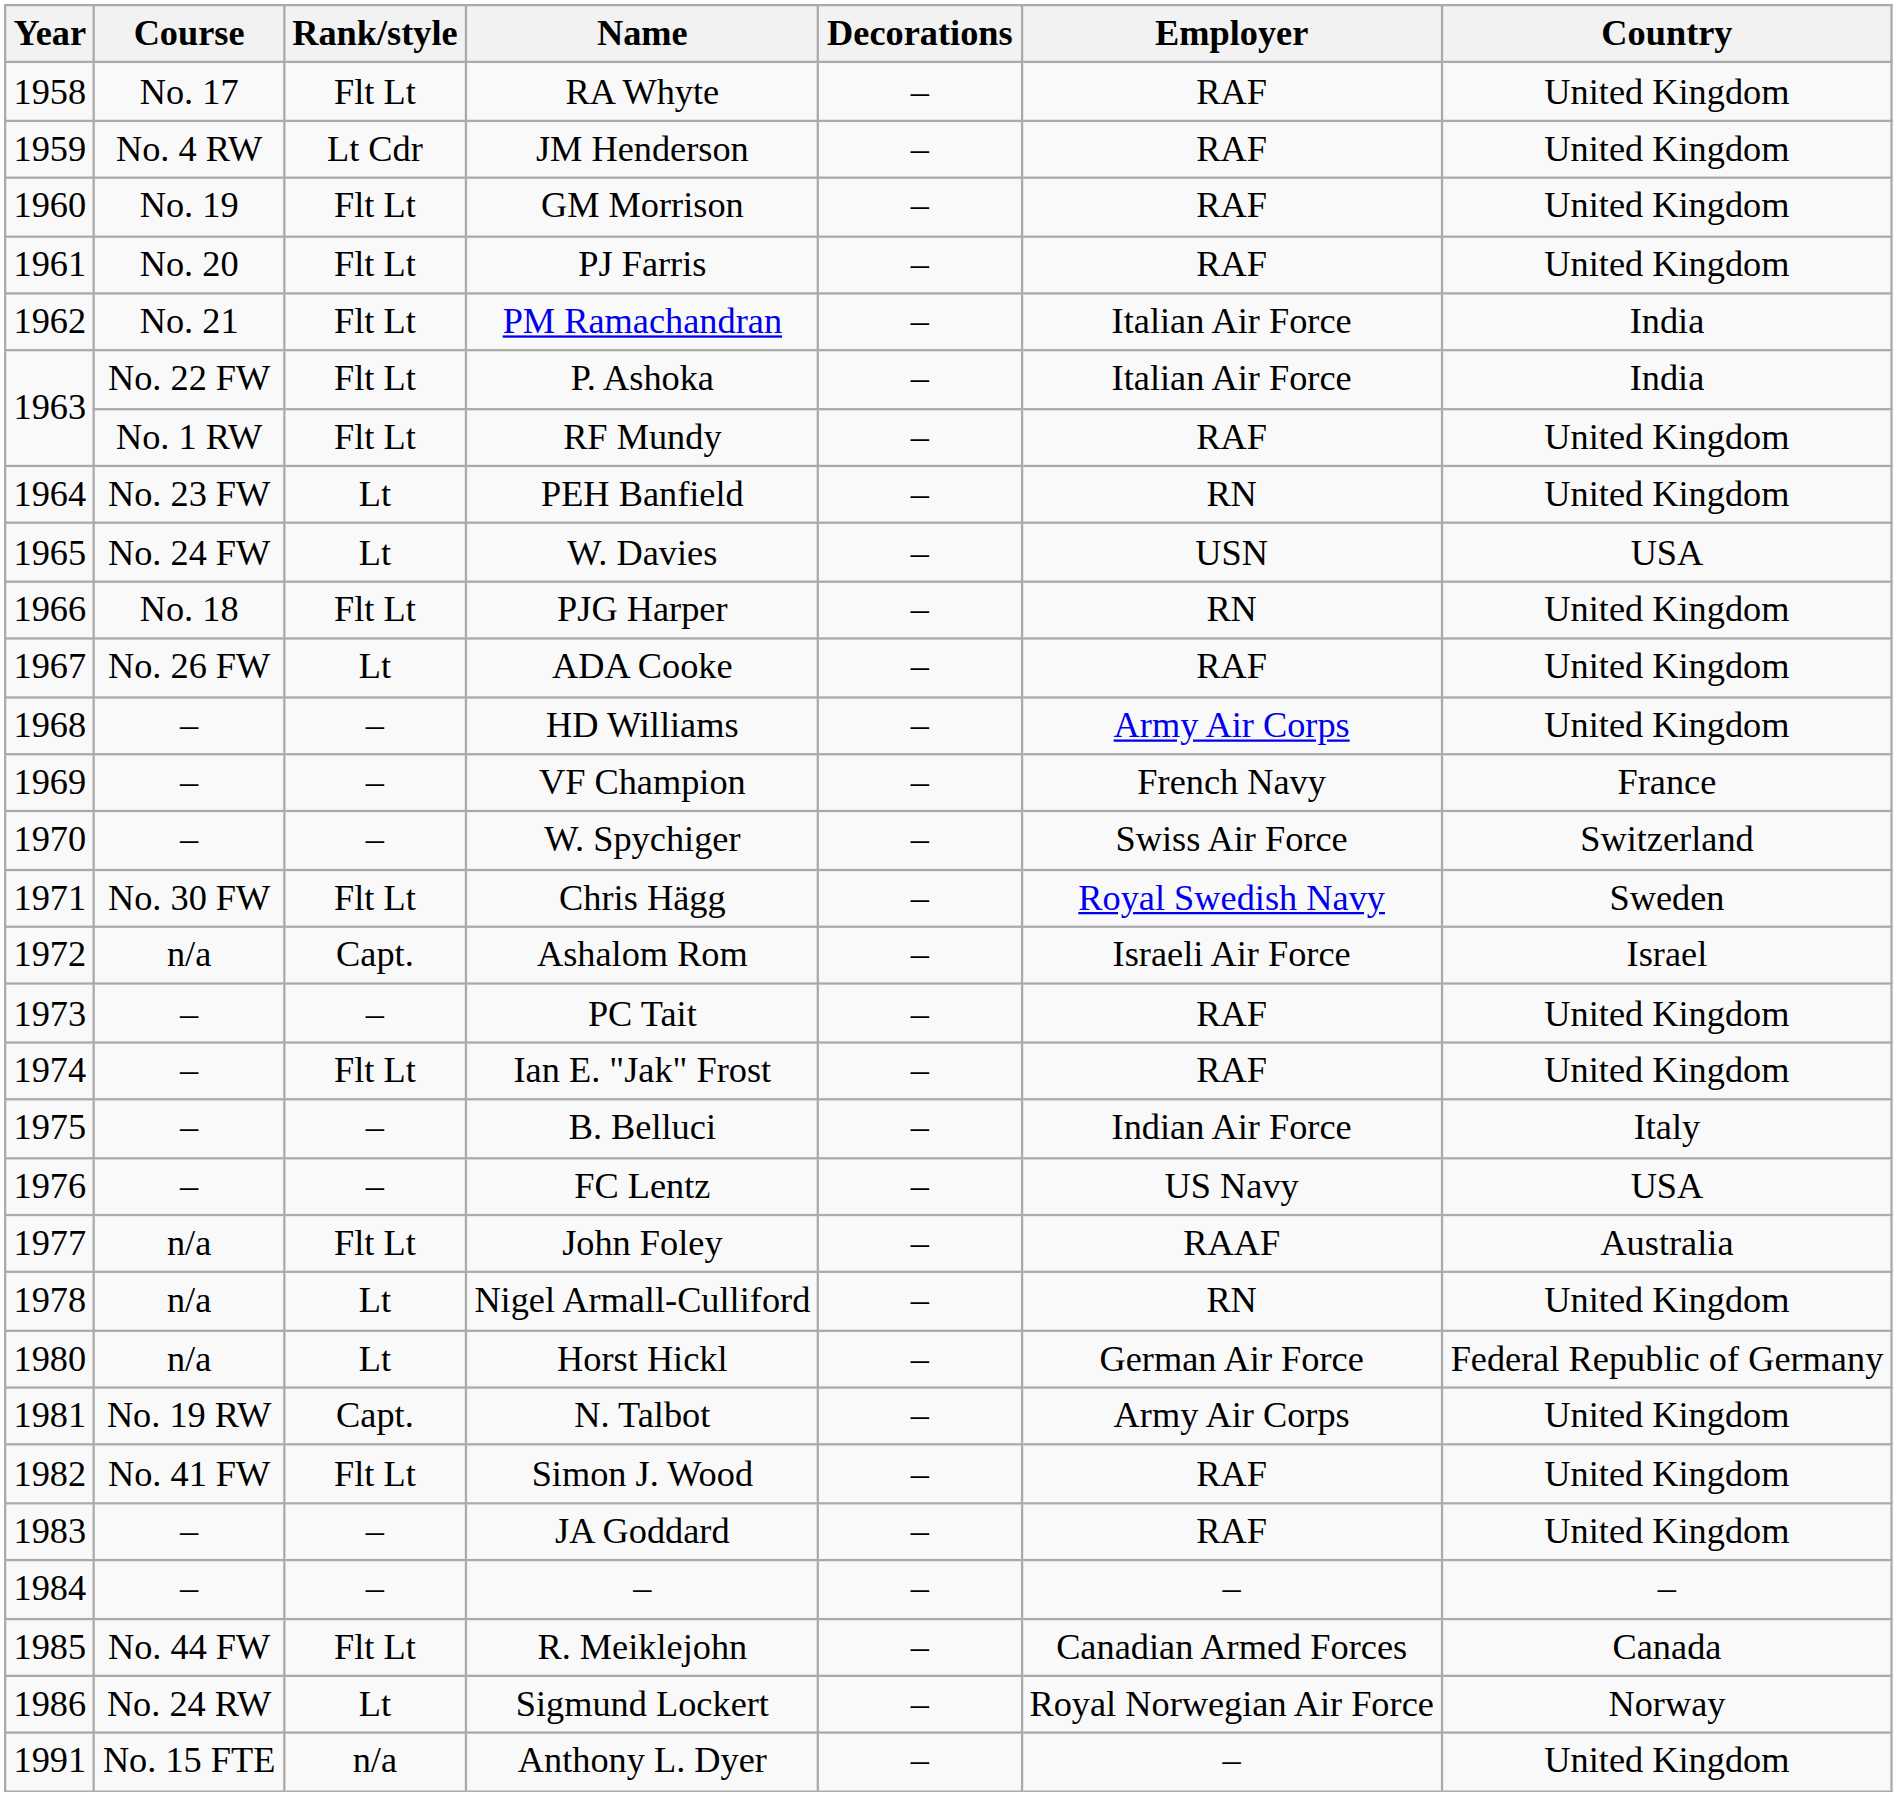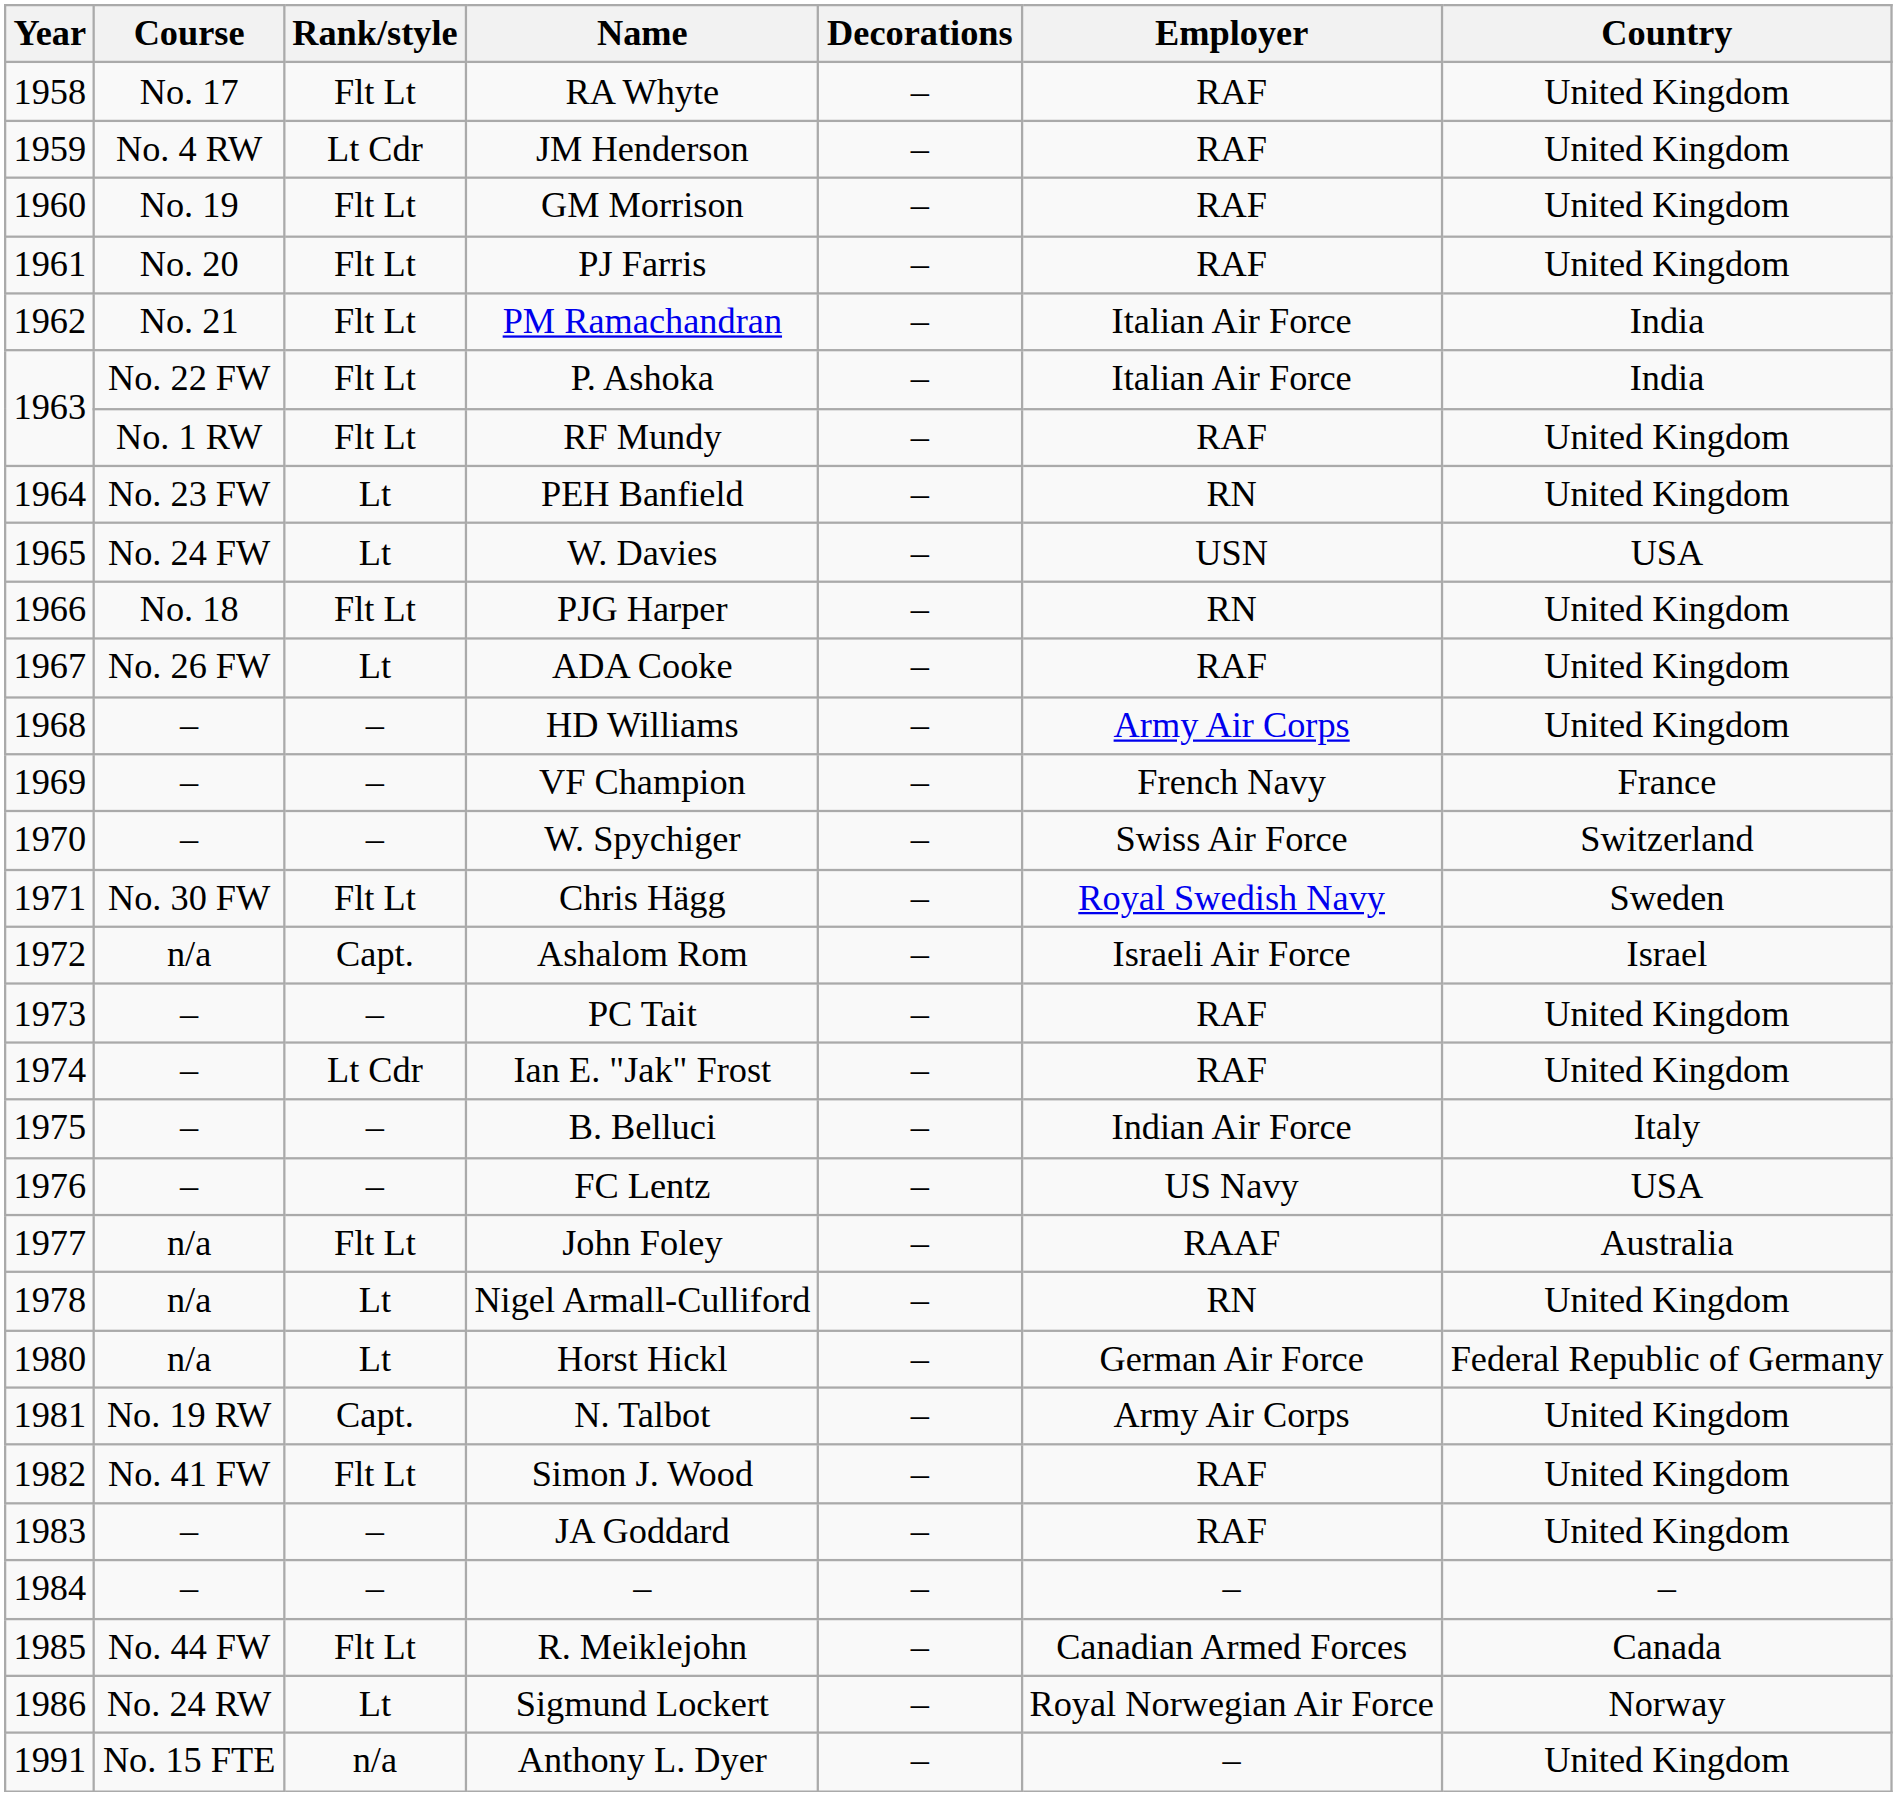Ian E. "Jak" Frost | Rank/style: Flt Lt -> Lt Cdr
